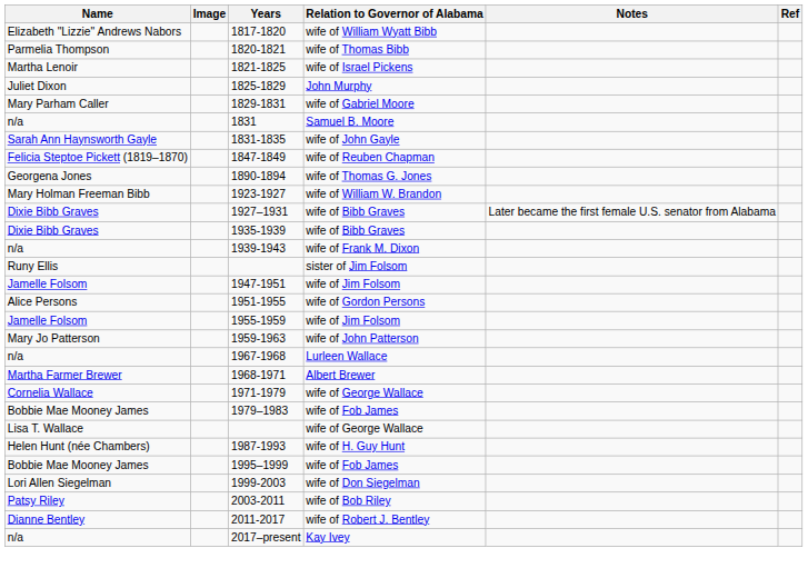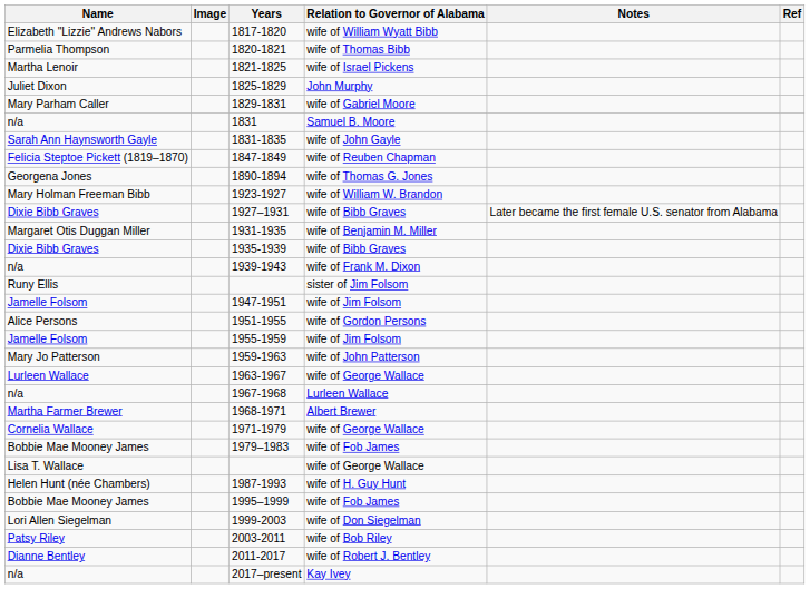+ row: Margaret Otis Duggan Miller | 1931-1935 | wife of Benjamin M. Miller
+ row: Lurleen Wallace | 1963-1967 | wife of George Wallace
